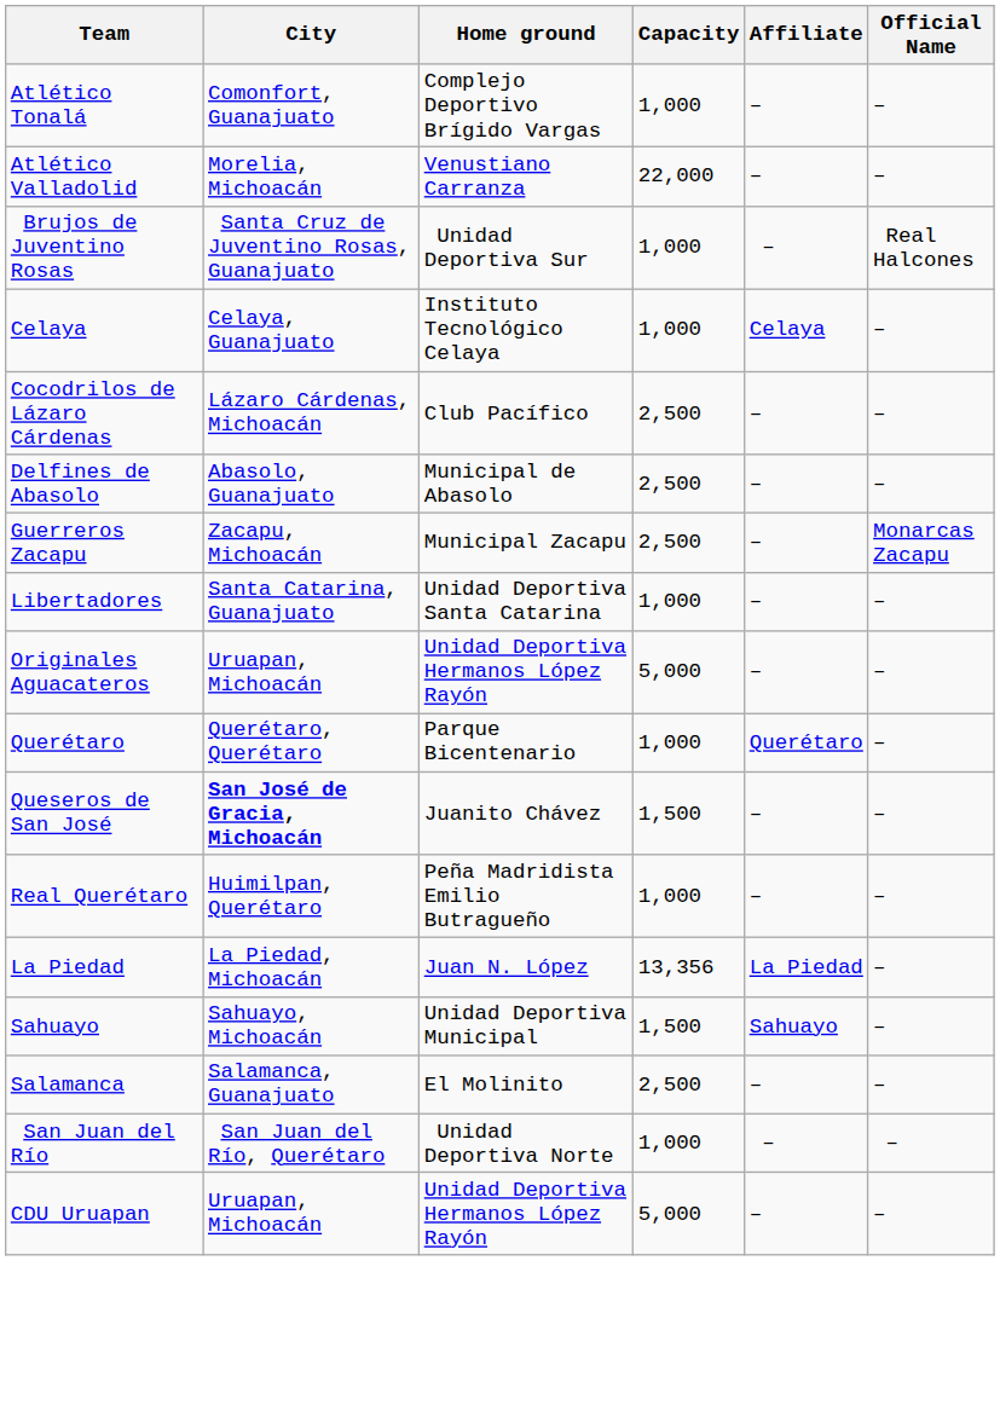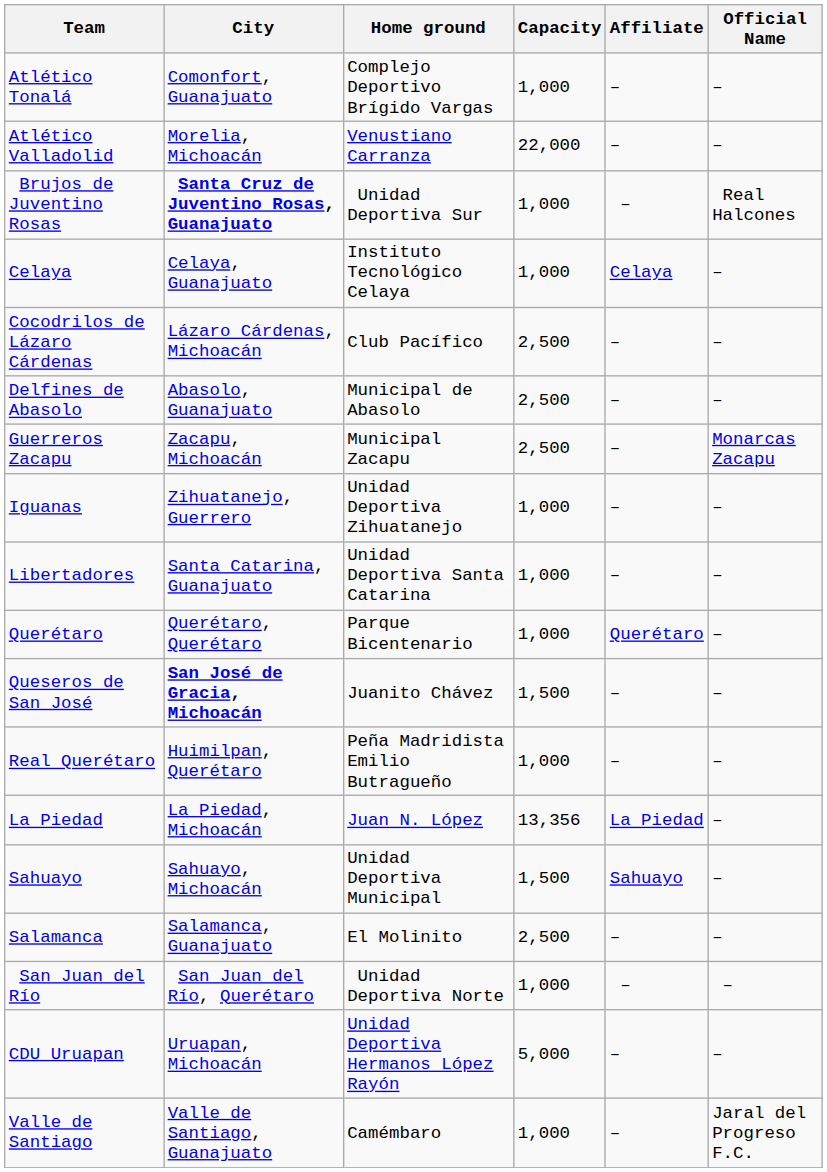Brujos de Juventino Rosas | City: normal -> bold
+ row: Iguanas | Zihuatanejo, Guerrero | Unidad Deportiva Zihuatanejo | 1,000 | – | –
- row: Originales Aguacateros | Uruapan, Michoacán | Unidad Deportiva Hermanos López Rayón | 5,000 | – | –
+ row: Valle de Santiago | Valle de Santiago, Guanajuato | Camémbaro | 1,000 | – | Jaral del Progreso F.C.
